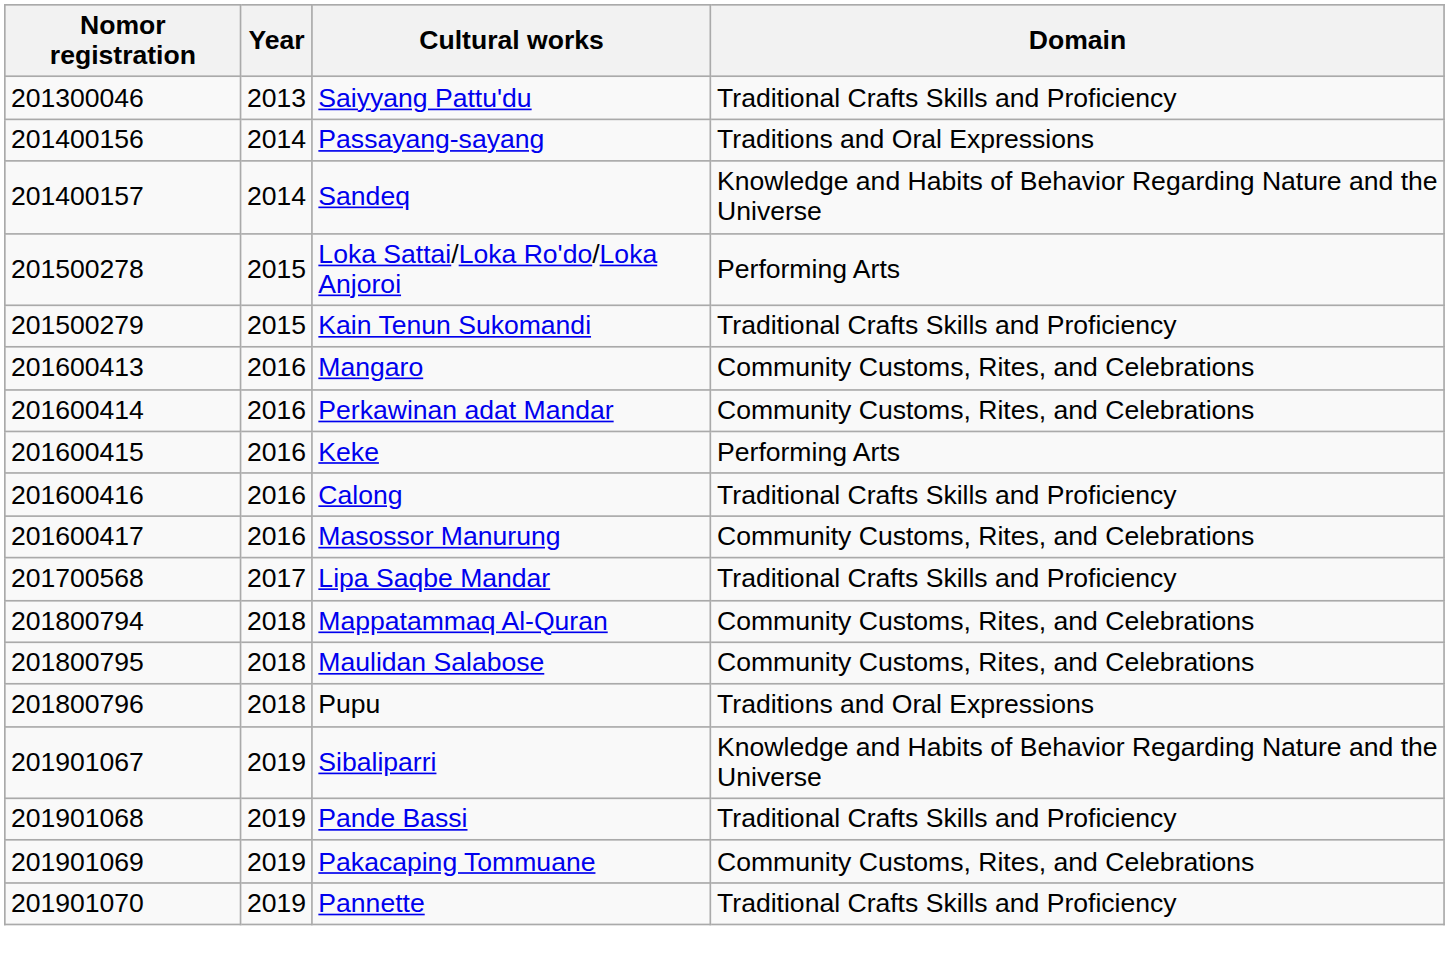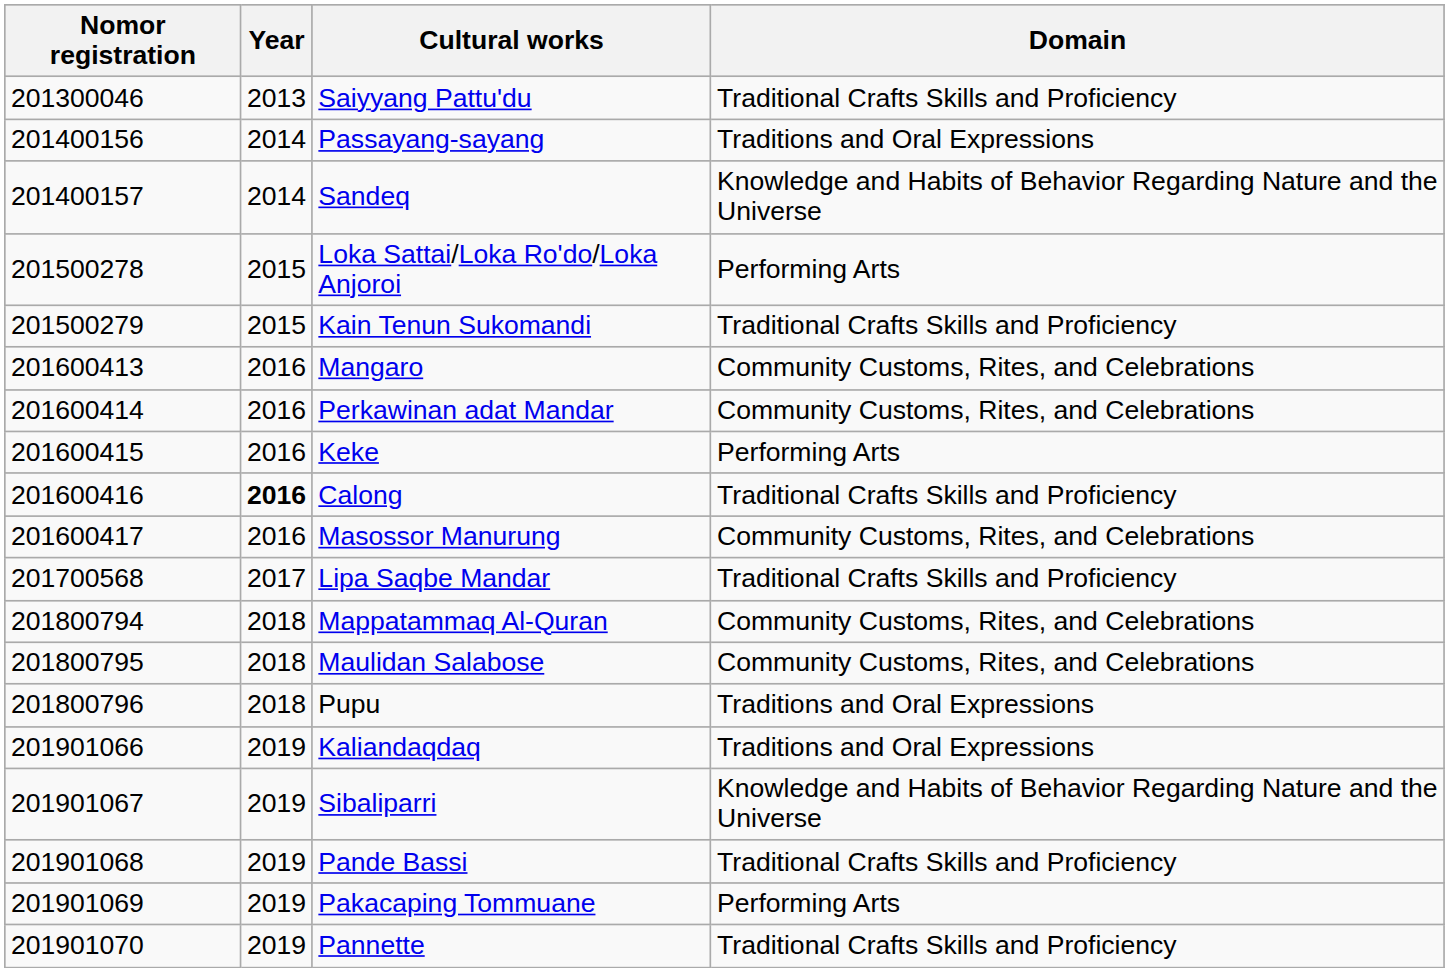Calong | Year: normal -> bold
+ row: 201901066 | 2019 | Kaliandaqdaq | Traditions and Oral Expressions
Pakacaping Tommuane | Domain: Community Customs, Rites, and Celebrations -> Performing Arts
